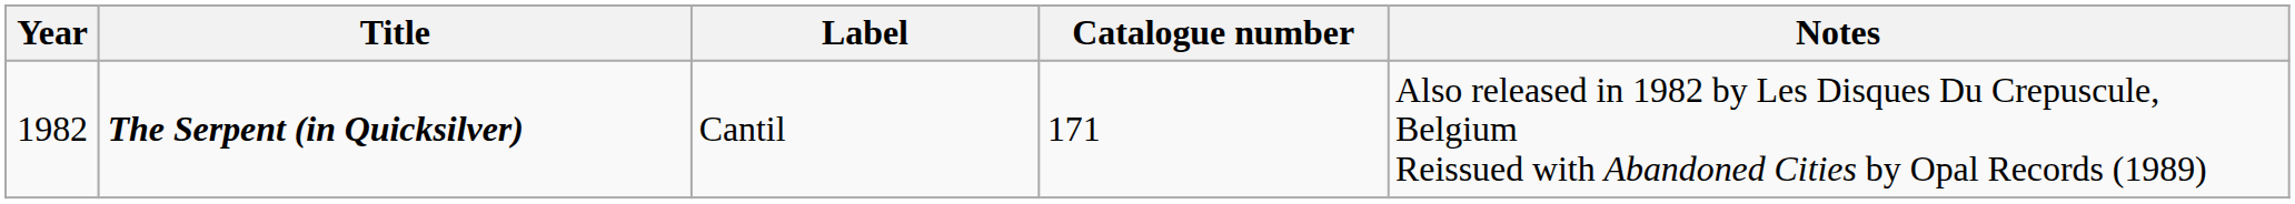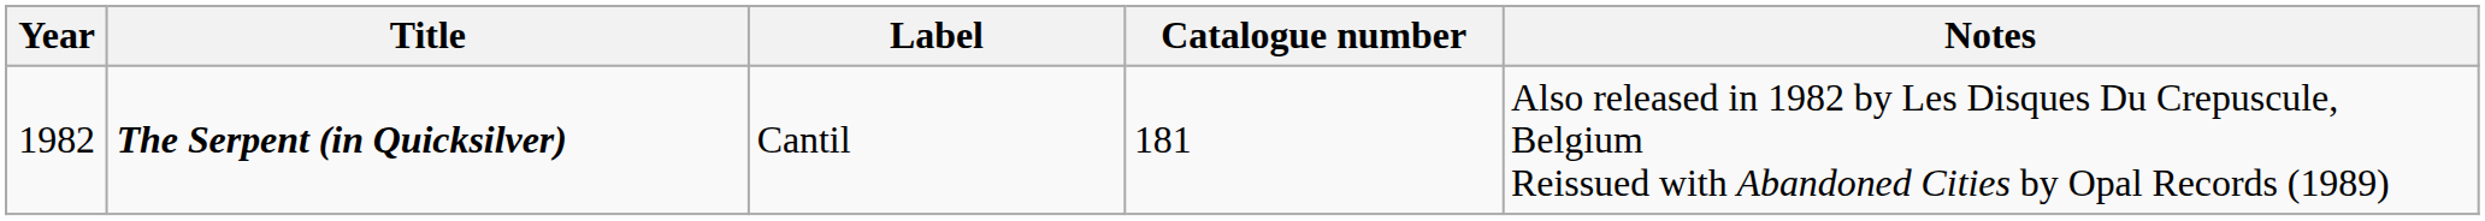The Serpent (in Quicksilver) | Catalogue number: 171 -> 181
